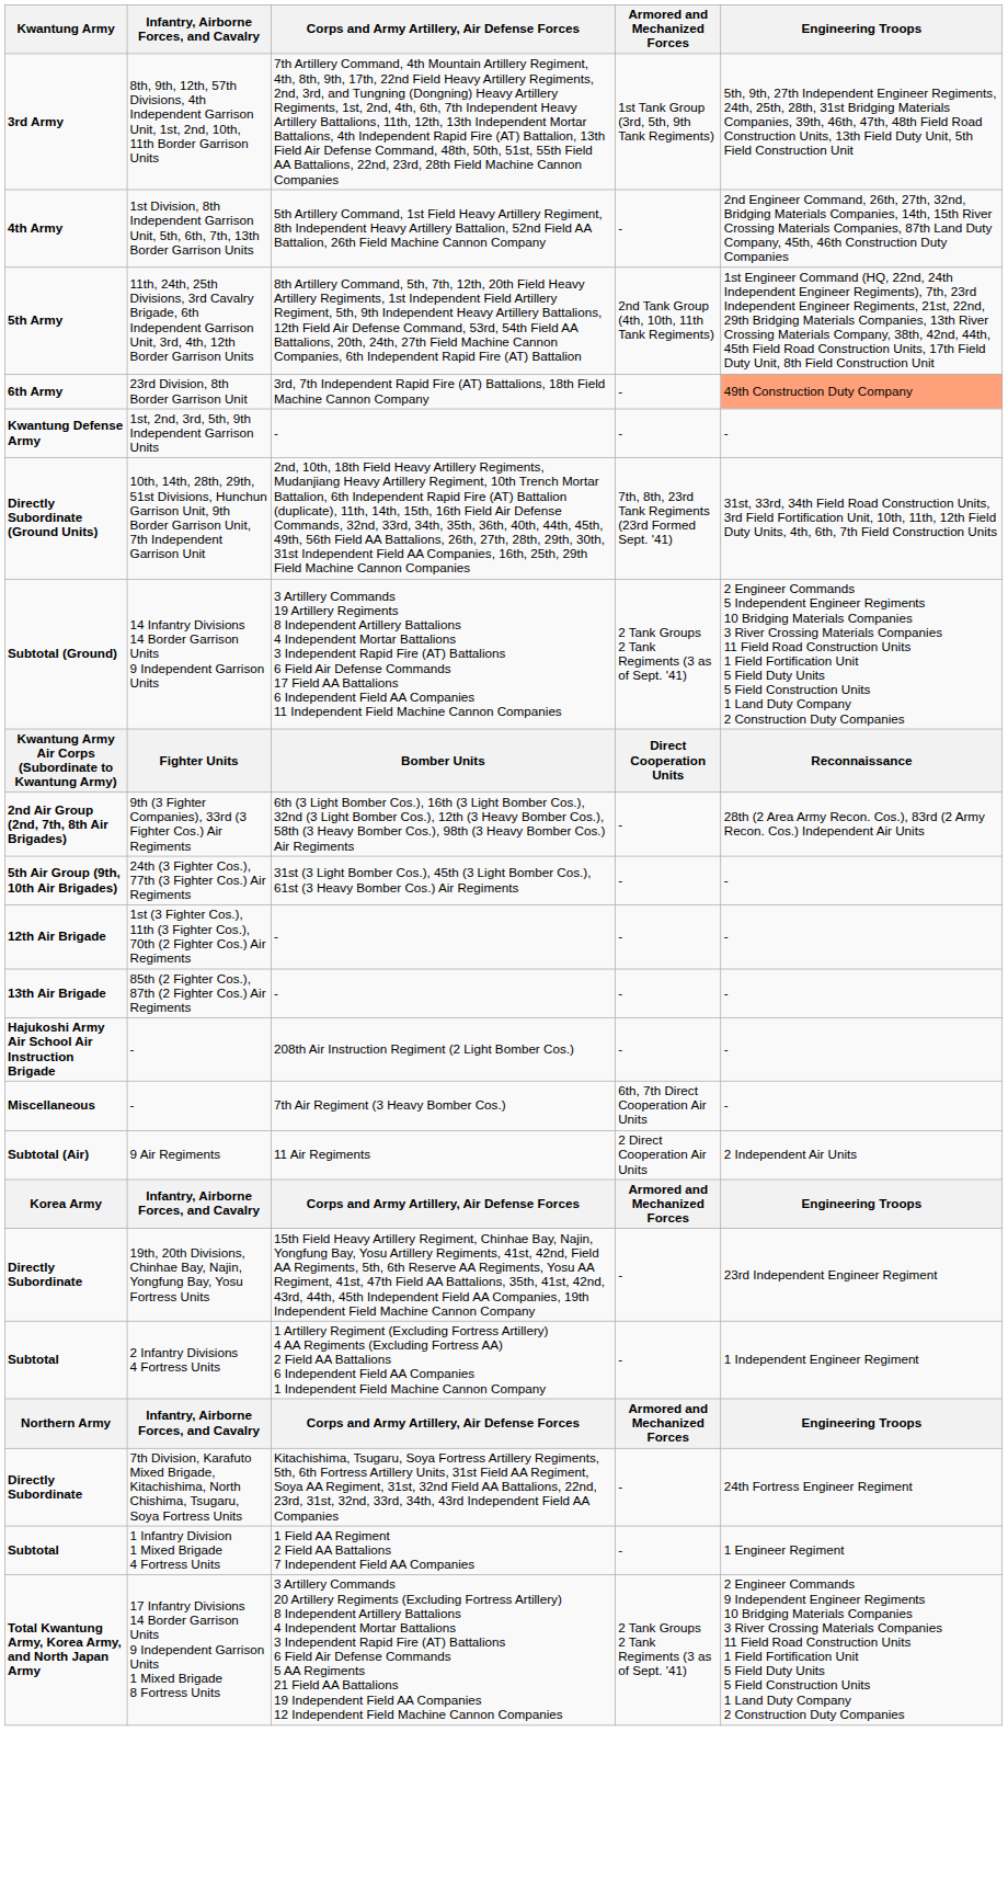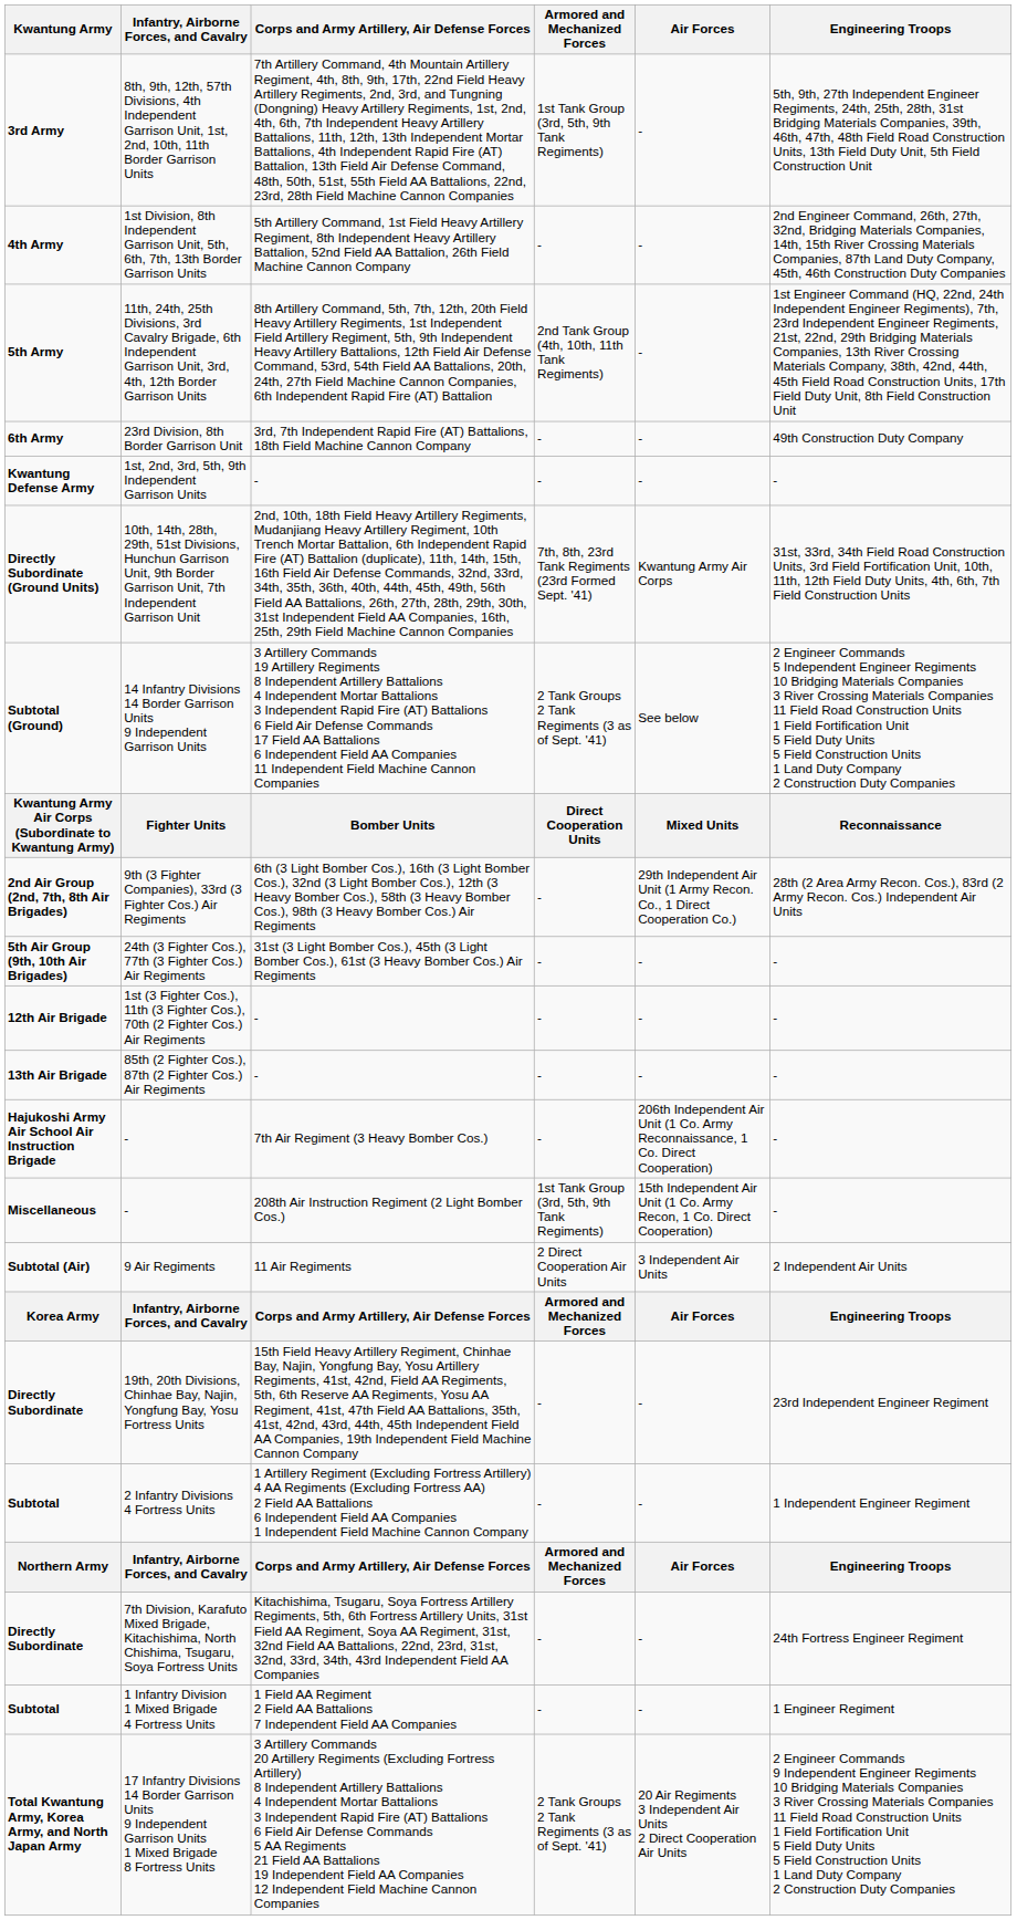+ column: Air Forces | - | - | - | - | - | Kwantung Army Air Corps | See below | Mixed Units | 29th Independent Air Unit (1 Army Recon. Co., 1 Direct Cooperation Co.) | - | - | - | 206th Independent Air Unit (1 Co. Army Reconnaissance, 1 Co. Direct Cooperation) | 15th Independent Air Unit (1 Co. Army Recon, 1 Co. Direct Cooperation) | 3 Independent Air Units | Air Forces | - | - | Air Forces | - | - | 20 Air Regiments 3 Independent Air Units 2 Direct Cooperation Air Units
23rd Division, 8th Border Garrison Unit | Engineering Troops: lightsalmon background -> no background
Hajukoshi Army Air School Air Instruction Brigade / - | Corps and Army Artillery, Air Defense Forces: 208th Air Instruction Regiment (2 Light Bomber Cos.) -> 7th Air Regiment (3 Heavy Bomber Cos.)
Miscellaneous / - | Corps and Army Artillery, Air Defense Forces: 7th Air Regiment (3 Heavy Bomber Cos.) -> 208th Air Instruction Regiment (2 Light Bomber Cos.)
Miscellaneous / - | Armored and Mechanized Forces: 6th, 7th Direct Cooperation Air Units -> 1st Tank Group (3rd, 5th, 9th Tank Regiments)
